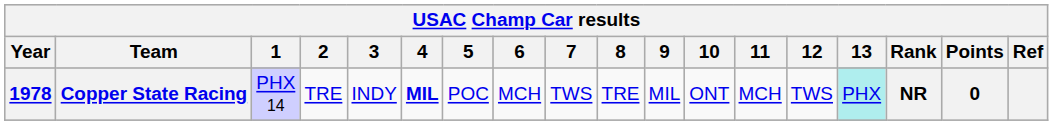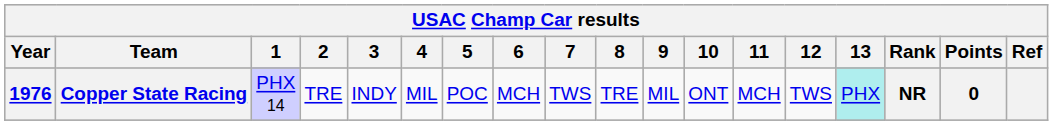Copper State Racing | Year: 1978 -> 1976
Copper State Racing | 4: bold -> normal
